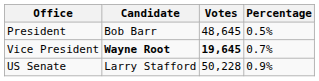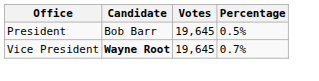President | Votes: 48,645 -> 19,645
Vice President | Votes: bold -> normal
- row: US Senate | Larry Stafford | 50,228 | 0.9%
